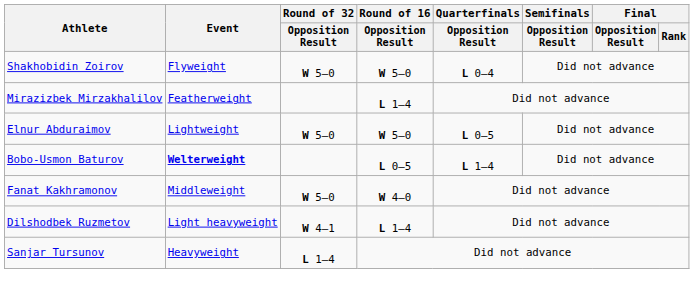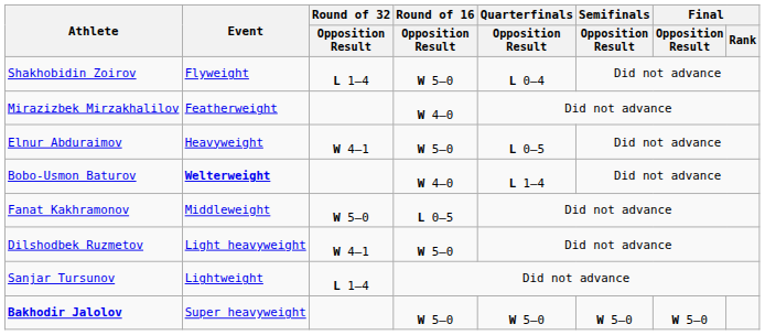Shakhobidin Zoirov | Round of 32 / Opposition Result: W 5–0 -> L 1–4
Mirazizbek Mirzakhalilov | Round of 16 / Opposition Result: L 1–4 -> W 4–0
Elnur Abduraimov | Event: Lightweight -> Heavyweight
Elnur Abduraimov | Round of 32 / Opposition Result: W 5–0 -> W 4–1
Bobo-Usmon Baturov | Round of 16 / Opposition Result: L 0–5 -> W 4–0
Fanat Kakhramonov | Round of 16 / Opposition Result: W 4–0 -> L 0–5
Dilshodbek Ruzmetov | Round of 16 / Opposition Result: L 1–4 -> W 5–0
Sanjar Tursunov | Event: Heavyweight -> Lightweight
+ row: Bakhodir Jalolov | Super heavyweight | W 5–0 | W 5–0 | W 5–0 | W 5–0
